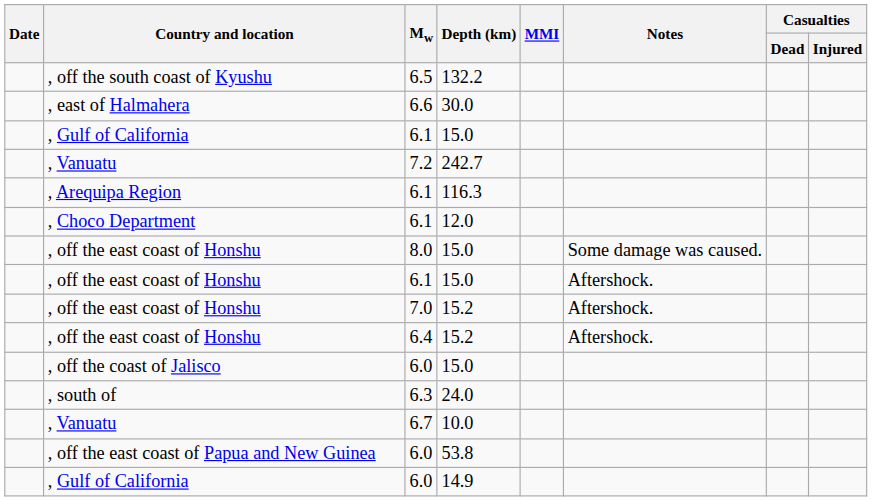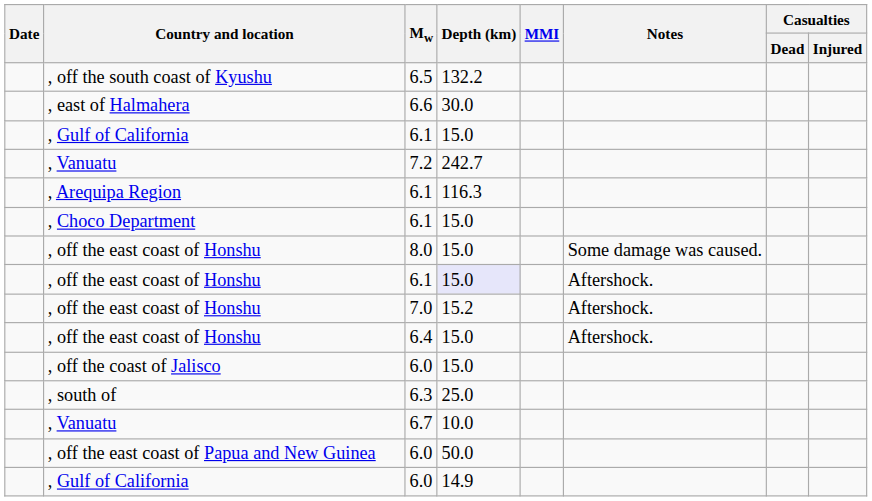, Choco Department | Depth (km): 12.0 -> 15.0
, off the east coast of Honshu / 6.1 | Depth (km): no background -> lavender background
, off the east coast of Honshu / 6.4 | Depth (km): 15.2 -> 15.0
, south of | Depth (km): 24.0 -> 25.0
, off the east coast of Papua and New Guinea | Depth (km): 53.8 -> 50.0
